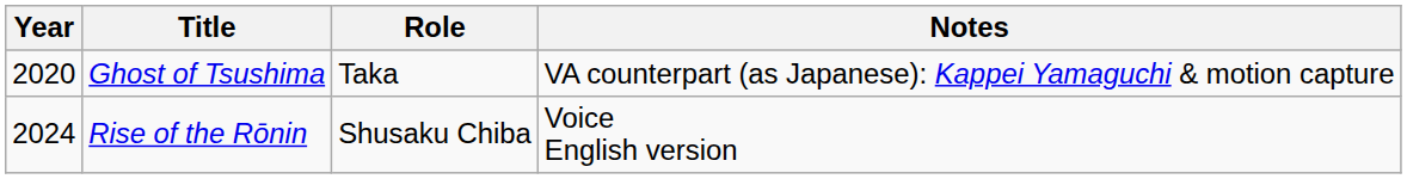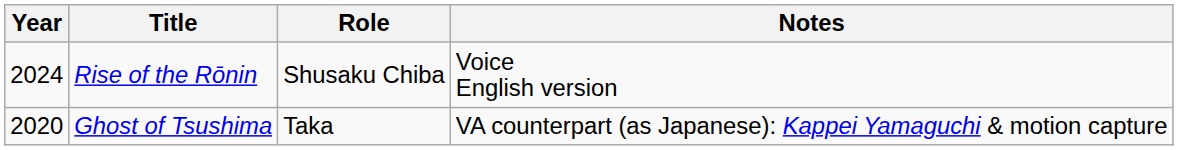rows swapped: Ghost of Tsushima <-> Rise of the Rōnin
